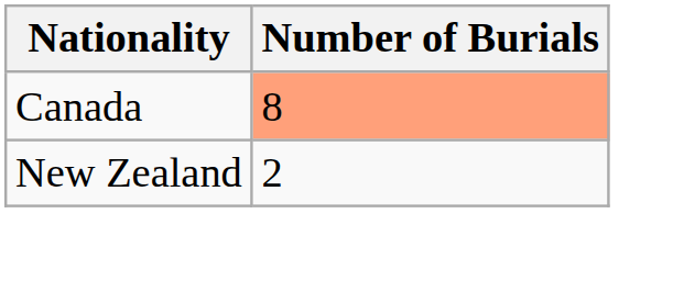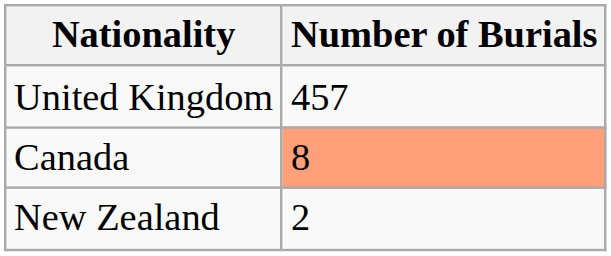+ row: United Kingdom | 457
